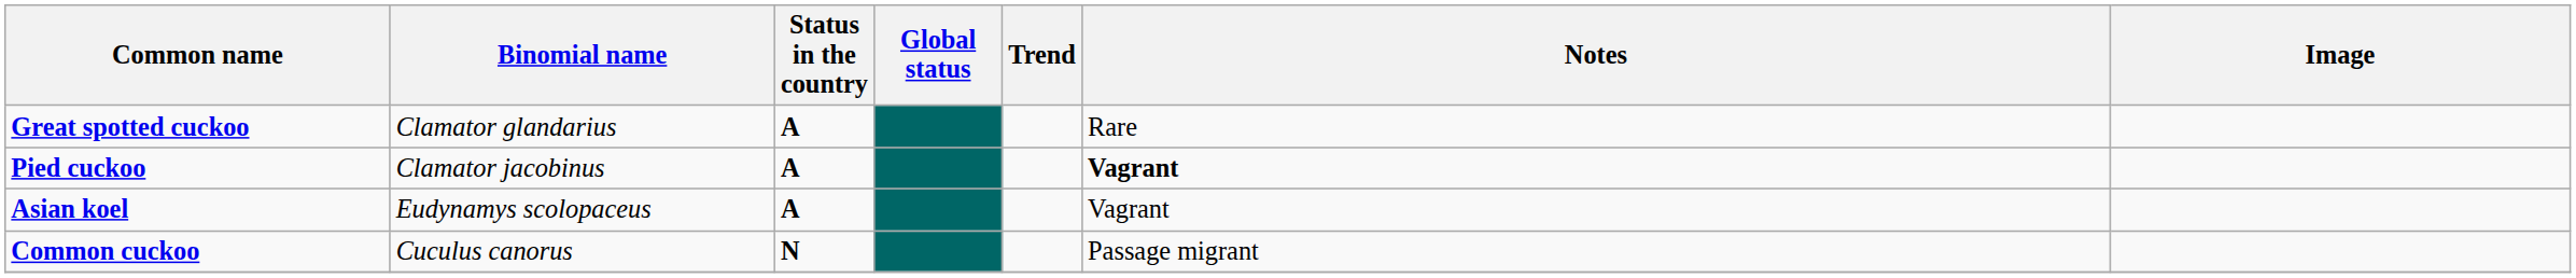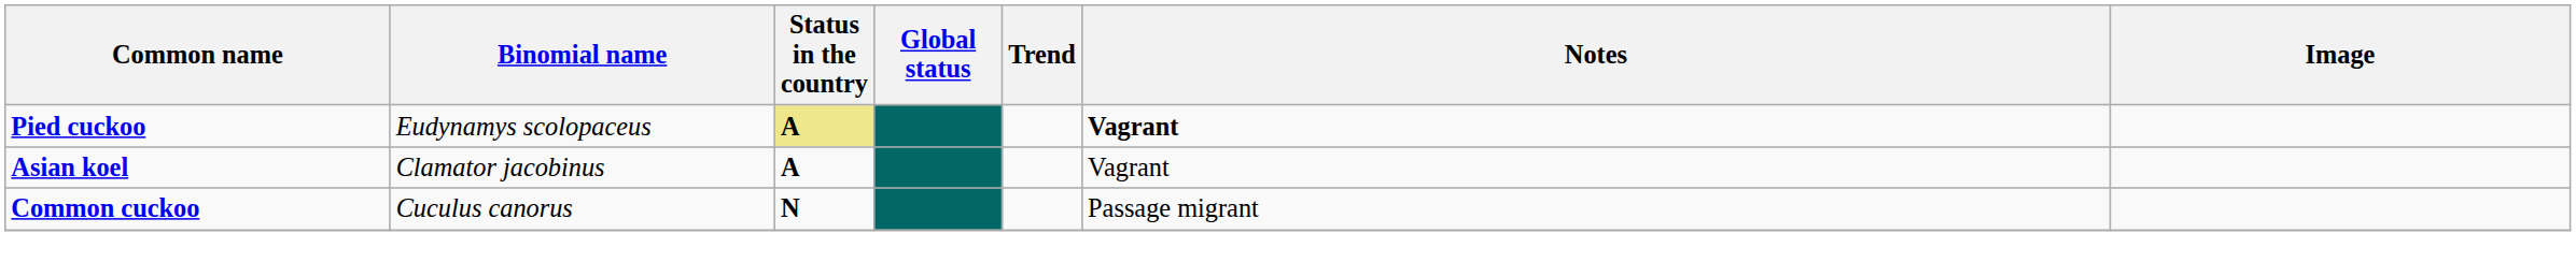- row: Great spotted cuckoo | Clamator glandarius | A | Rare
Pied cuckoo | Binomial name: Clamator jacobinus -> Eudynamys scolopaceus
Pied cuckoo | Status in the country: no background -> khaki background
Asian koel | Binomial name: Eudynamys scolopaceus -> Clamator jacobinus
